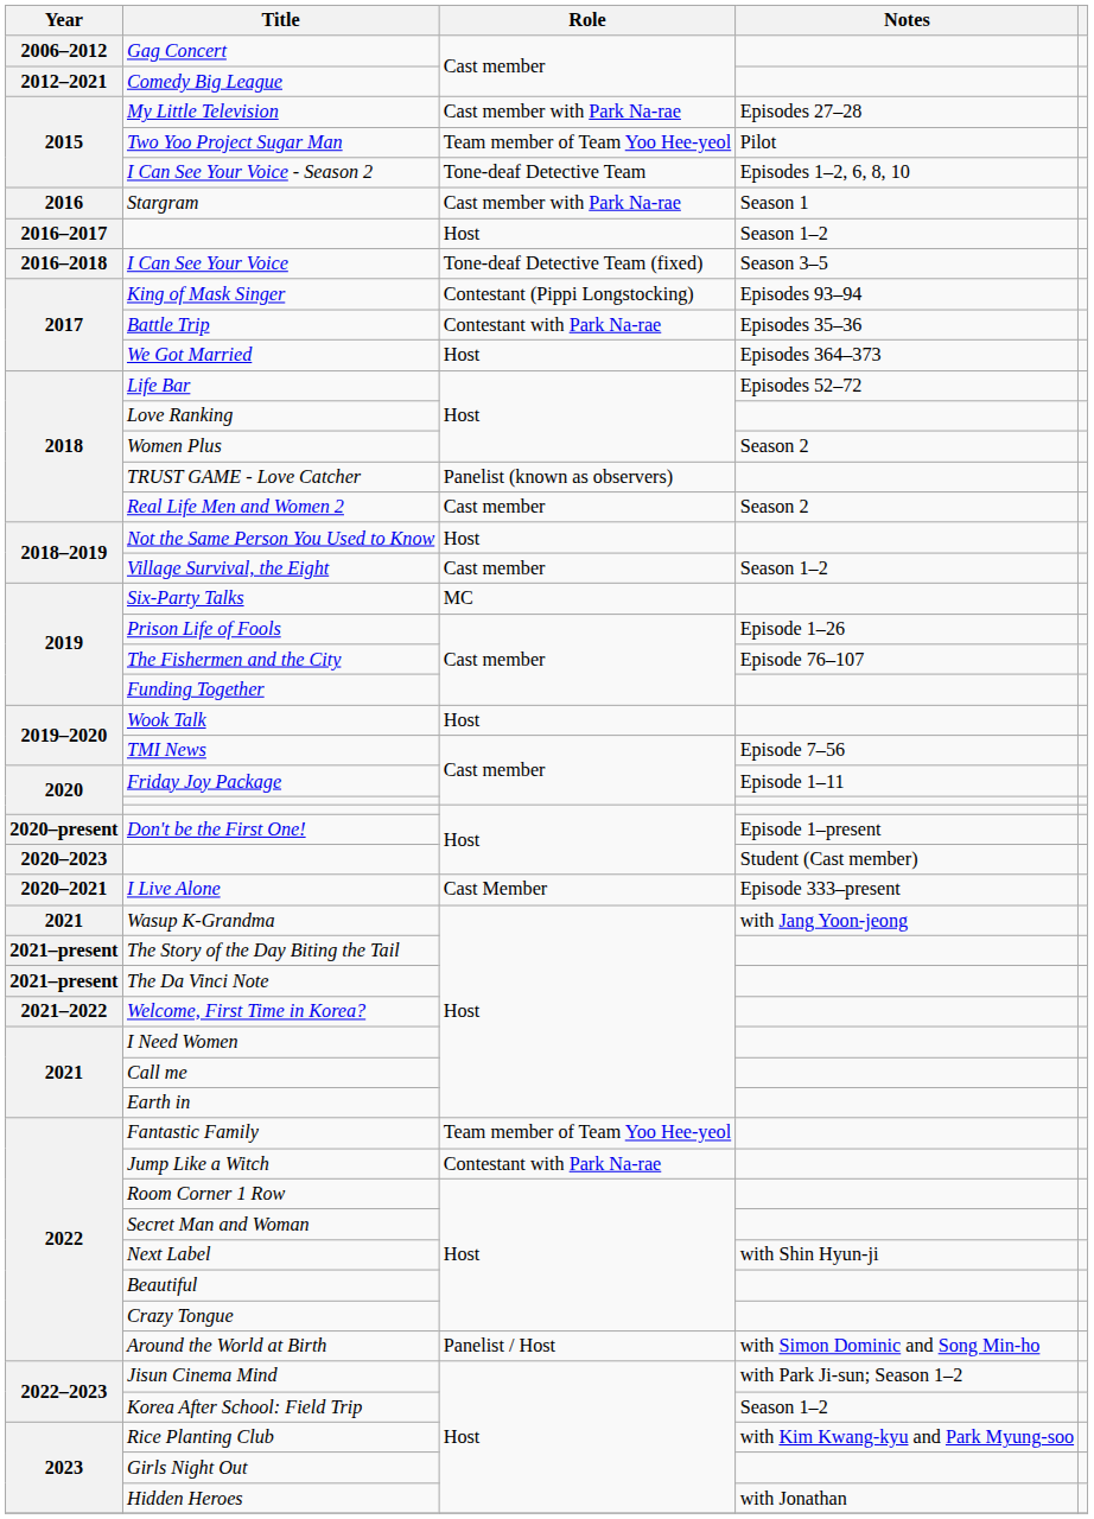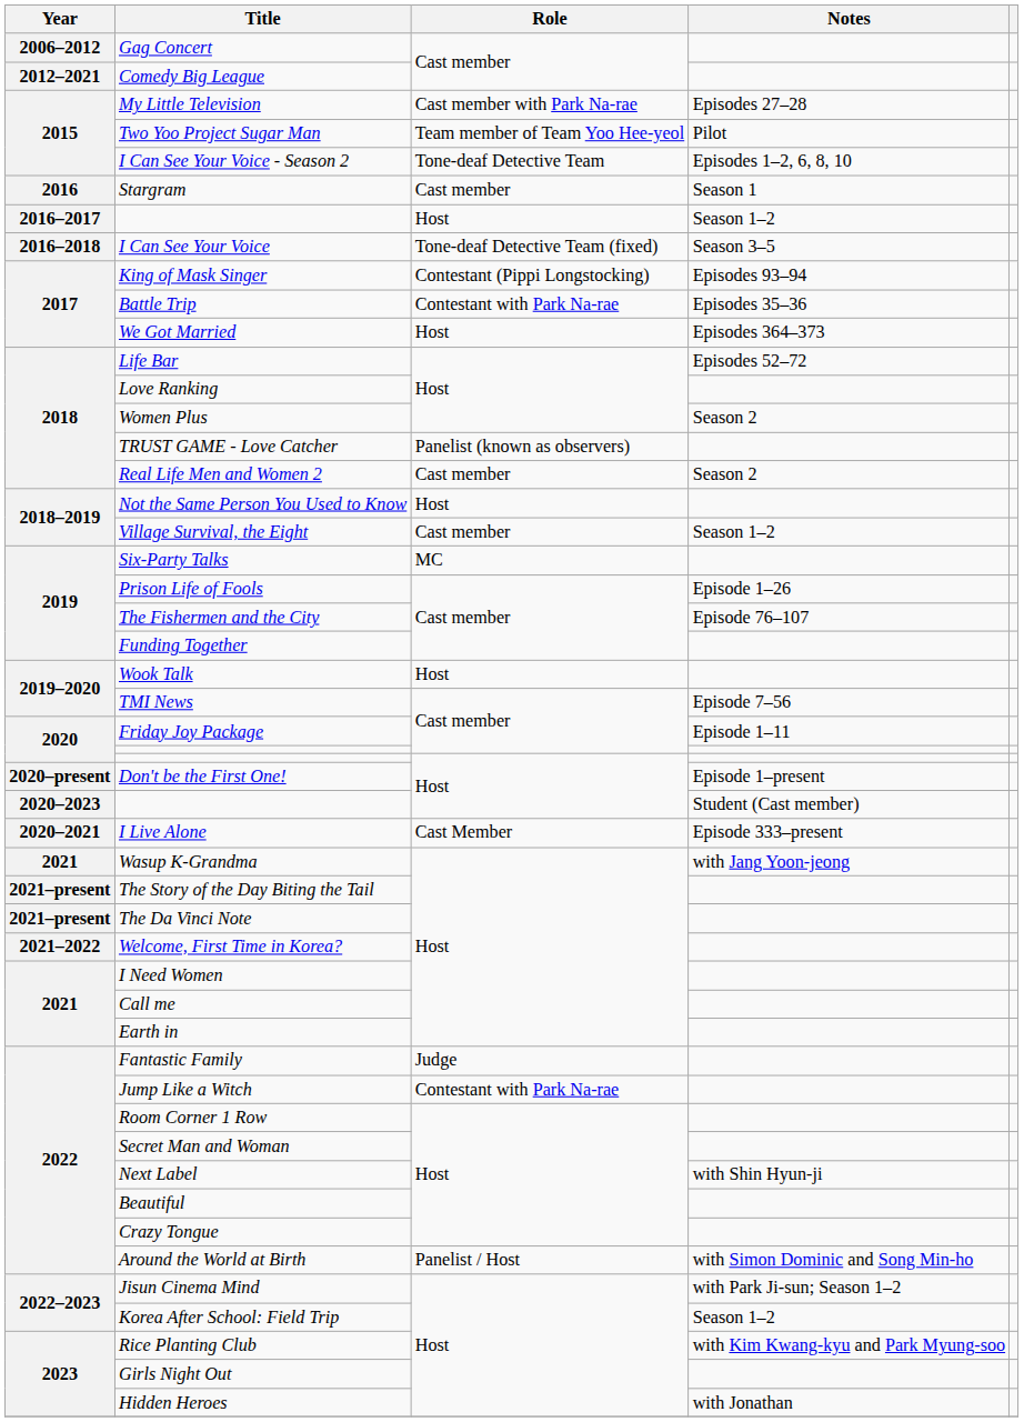Stargram | Role: Cast member with Park Na-rae -> Cast member
Fantastic Family | Role: Team member of Team Yoo Hee-yeol -> Judge
